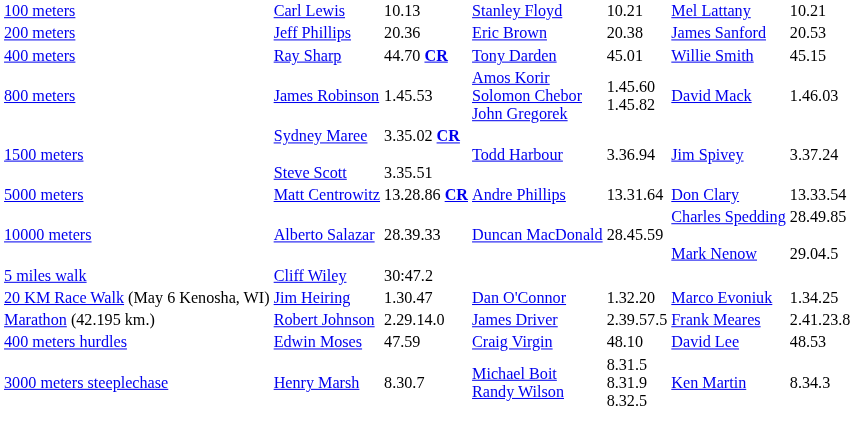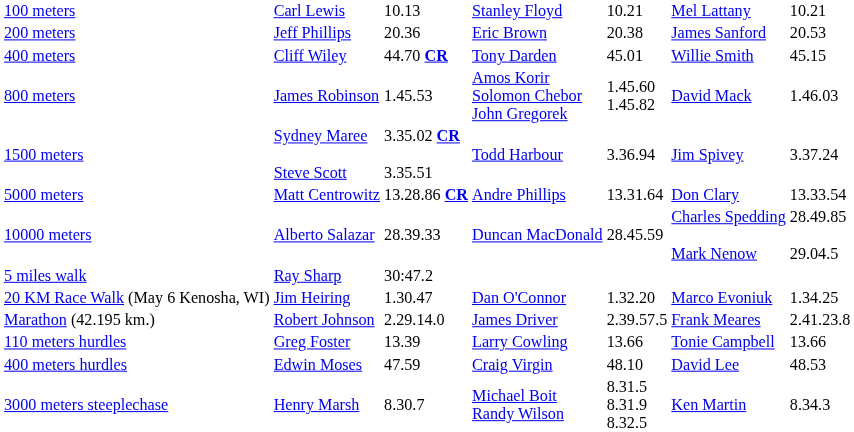400 meters | column 2: Ray Sharp -> Cliff Wiley
5 miles walk | column 2: Cliff Wiley -> Ray Sharp
+ row: 110 meters hurdles | Greg Foster | 13.39 | Larry Cowling | 13.66 | Tonie Campbell | 13.66
